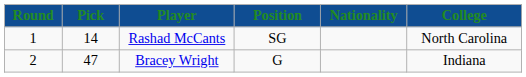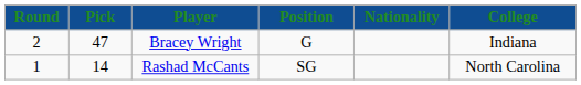rows swapped: Rashad McCants <-> Bracey Wright
